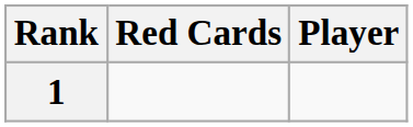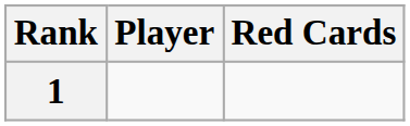columns swapped: Player <-> Red Cards
